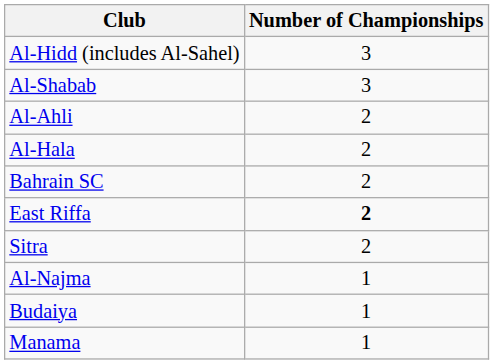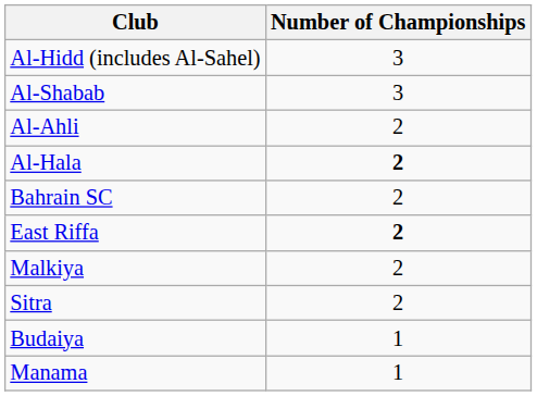Al-Hala | Number of Championships: normal -> bold
+ row: Malkiya | 2
- row: Al-Najma | 1
